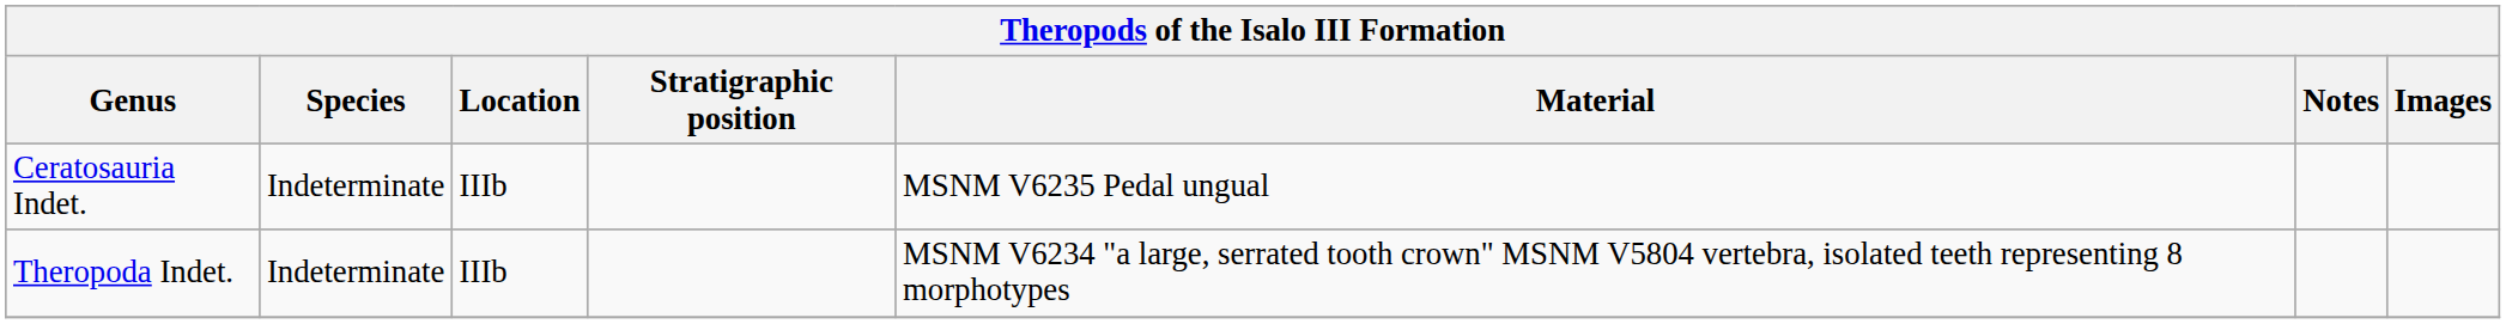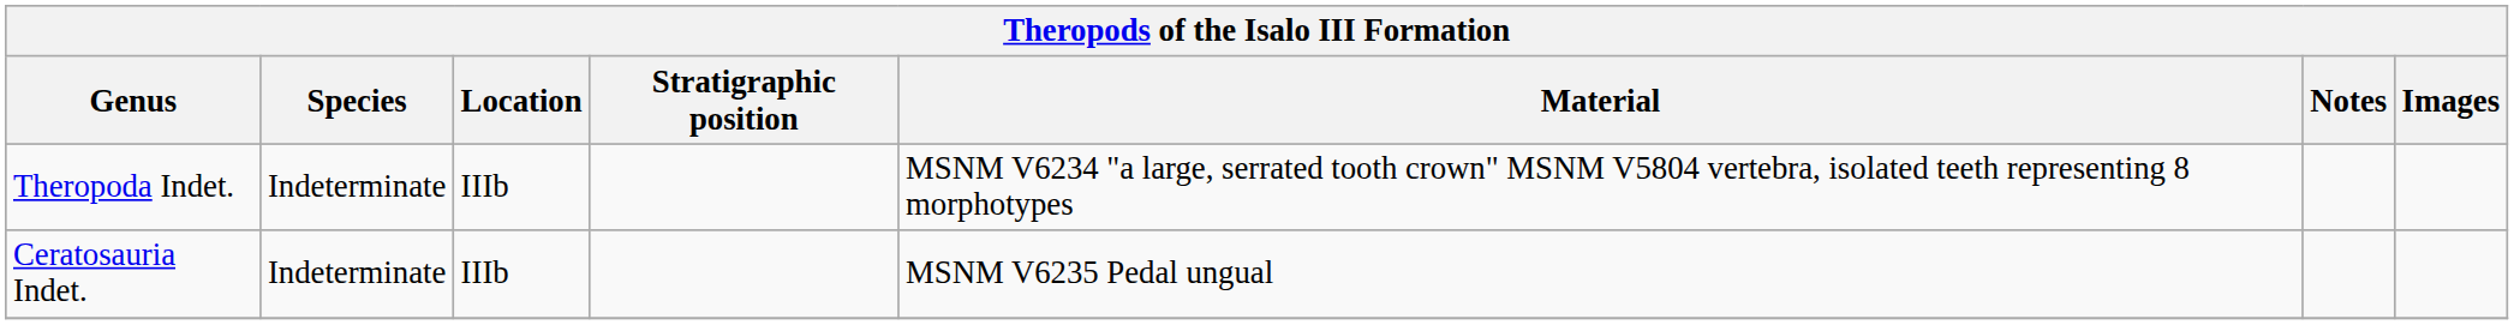rows swapped: Theropoda Indet. <-> Ceratosauria Indet.
